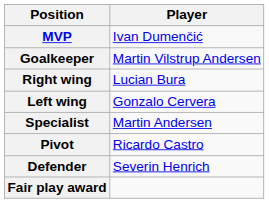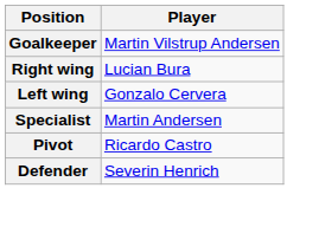- row: MVP | Ivan Dumenčić
- row: Fair play award
